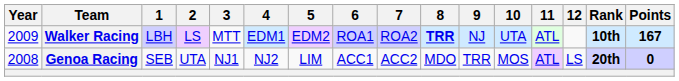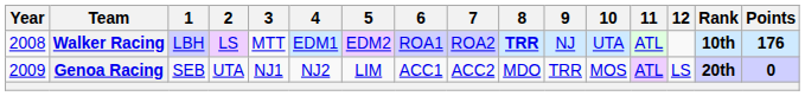Walker Racing | Year: 2009 -> 2008
Walker Racing | Points: 167 -> 176
Genoa Racing | Year: 2008 -> 2009
